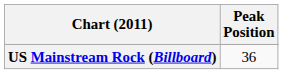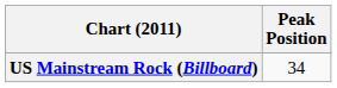US Mainstream Rock (Billboard) | Peak Position: 36 -> 34
